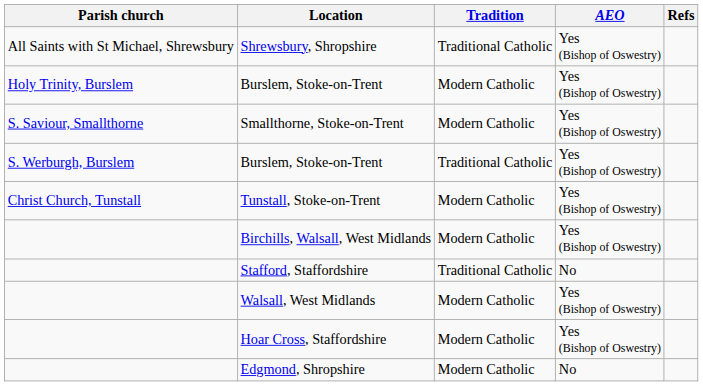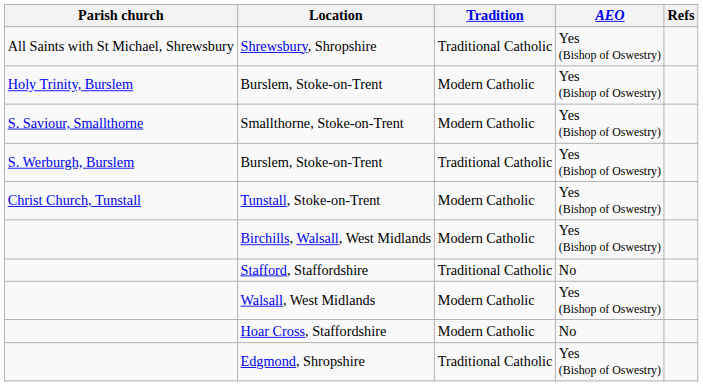Hoar Cross, Staffordshire | AEO: Yes (Bishop of Oswestry) -> No
Edgmond, Shropshire | Tradition: Modern Catholic -> Traditional Catholic
Edgmond, Shropshire | AEO: No -> Yes (Bishop of Oswestry)
